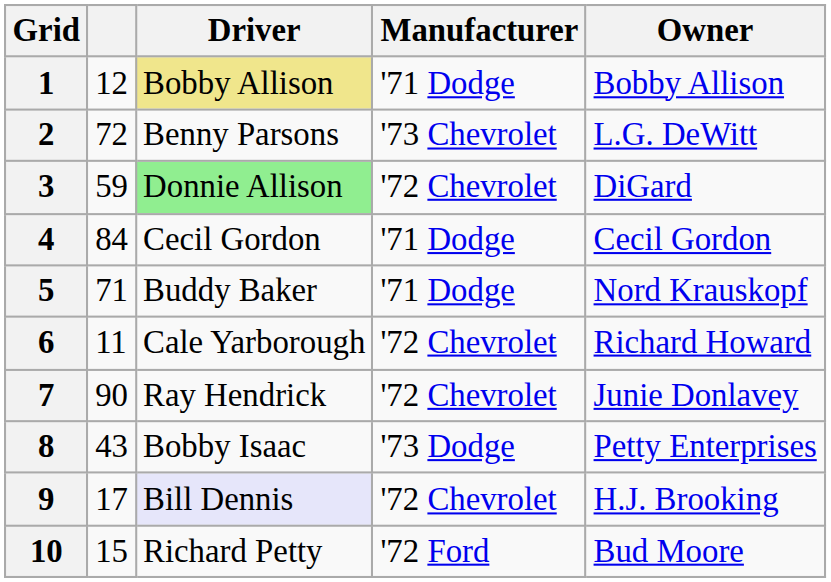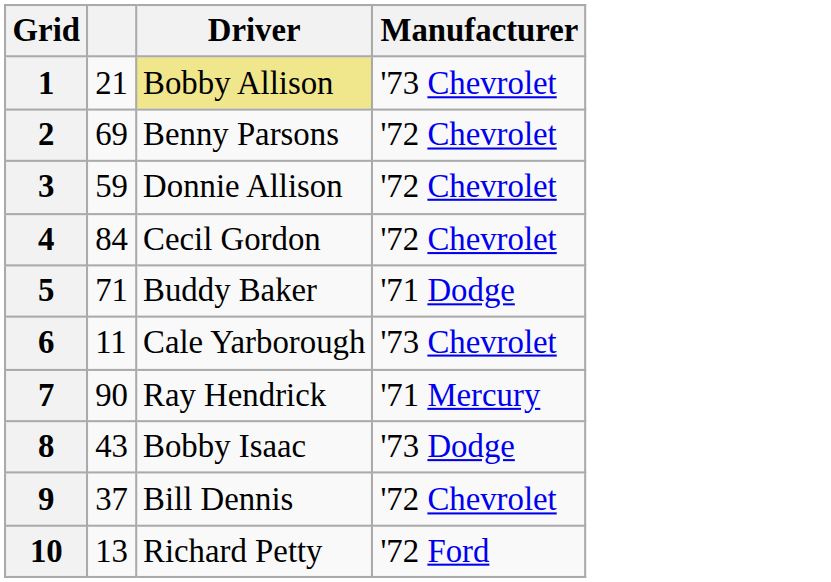- column: Owner | Bobby Allison | L.G. DeWitt | DiGard | Cecil Gordon | Nord Krauskopf | Richard Howard | Junie Donlavey | Petty Enterprises | H.J. Brooking | Bud Moore
1 | column 2: 12 -> 21
1 | Manufacturer: '71 Dodge -> '73 Chevrolet
2 | column 2: 72 -> 69
2 | Manufacturer: '73 Chevrolet -> '72 Chevrolet
3 | Driver: lightgreen background -> no background
4 | Manufacturer: '71 Dodge -> '72 Chevrolet
6 | Manufacturer: '72 Chevrolet -> '73 Chevrolet
7 | Manufacturer: '72 Chevrolet -> '71 Mercury
9 | column 2: 17 -> 37
9 | Driver: lavender background -> no background
10 | column 2: 15 -> 13
